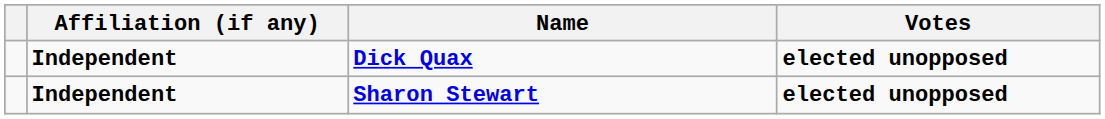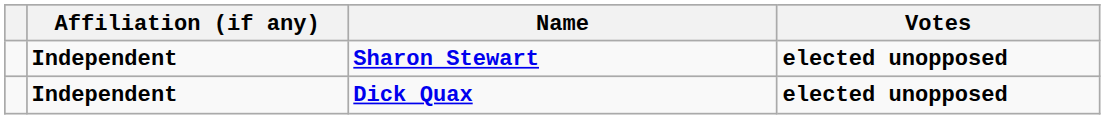rows swapped: Dick Quax <-> Sharon Stewart
